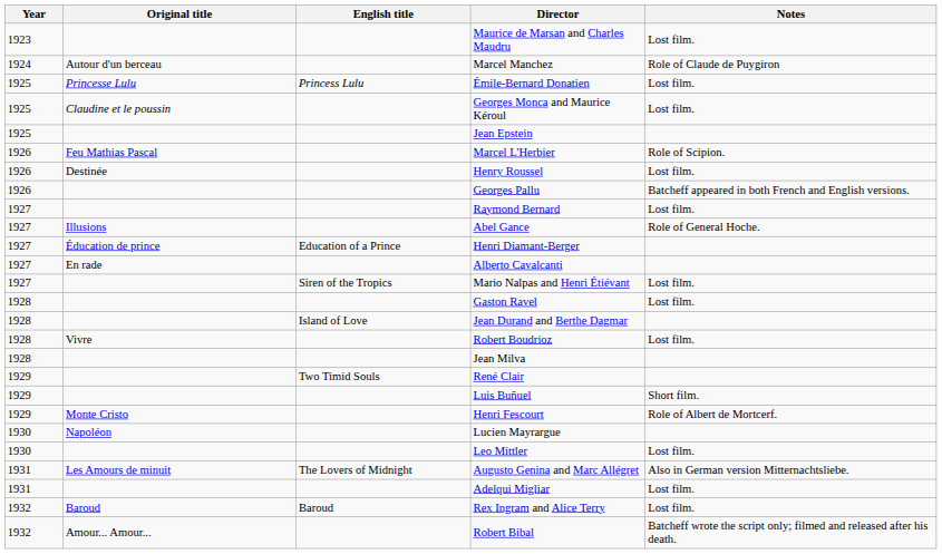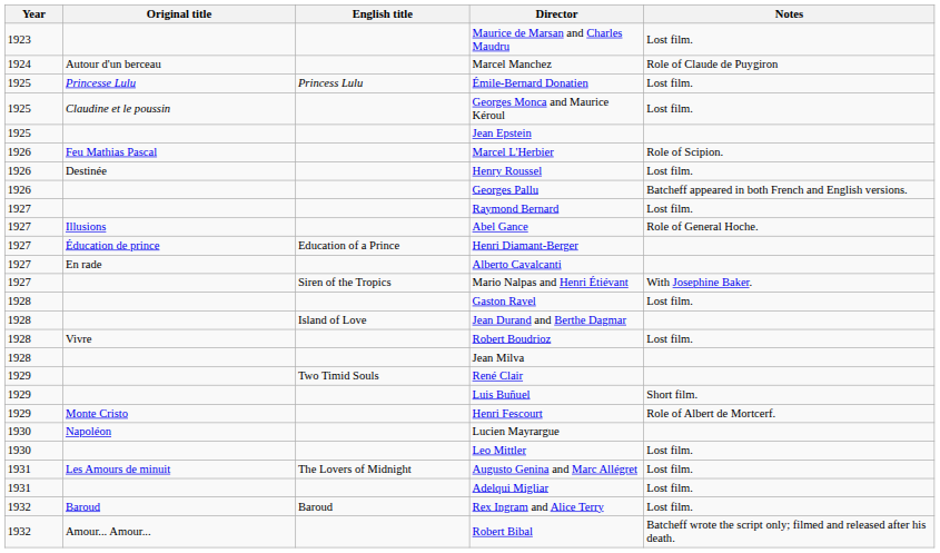Mario Nalpas and Henri Étiévant | Notes: Lost film. -> With Josephine Baker.
Augusto Genina and Marc Allégret | Notes: Also in German version Mitternachtsliebe. -> Lost film.
